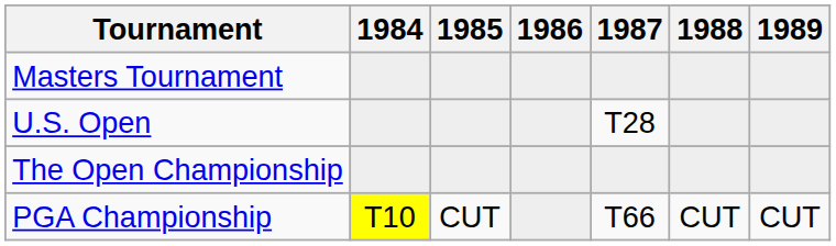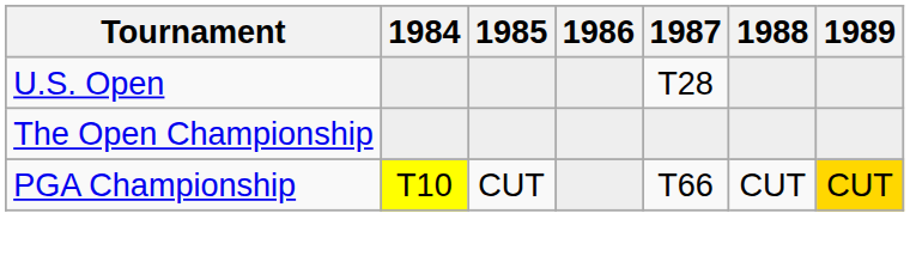- row: Masters Tournament
PGA Championship | 1989: no background -> gold background
